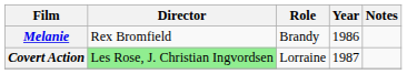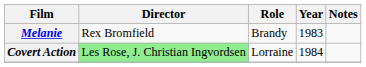Melanie | Year: 1986 -> 1983
Covert Action | Year: 1987 -> 1984
